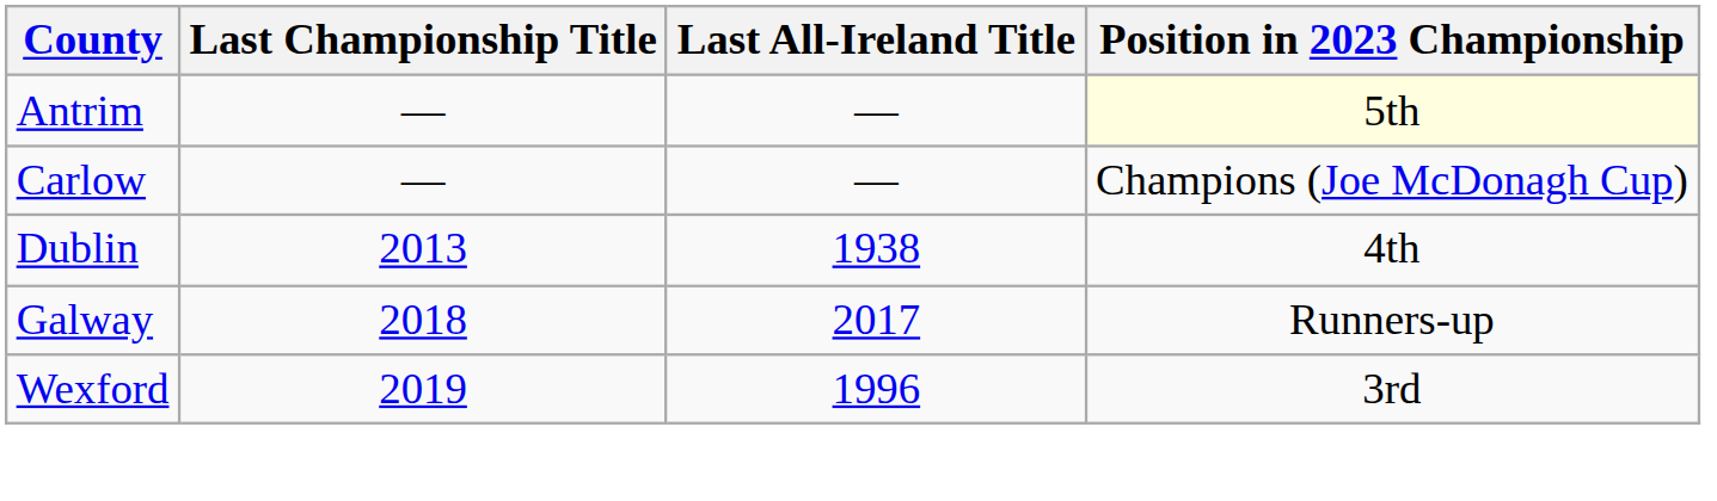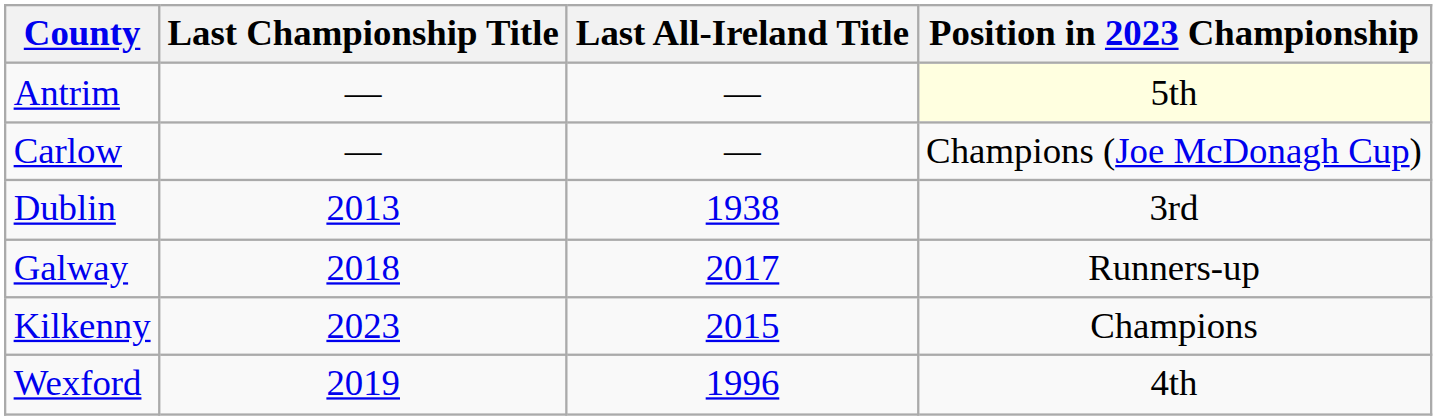Dublin | Position in 2023 Championship: 4th -> 3rd
+ row: Kilkenny | 2023 | 2015 | Champions
Wexford | Position in 2023 Championship: 3rd -> 4th
